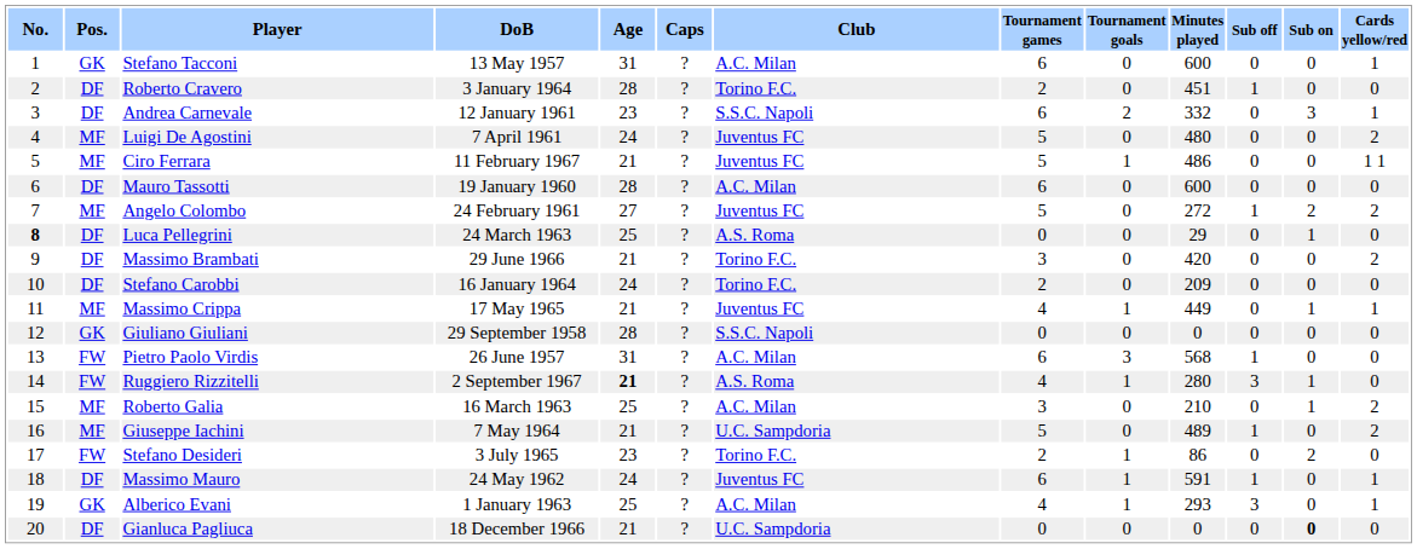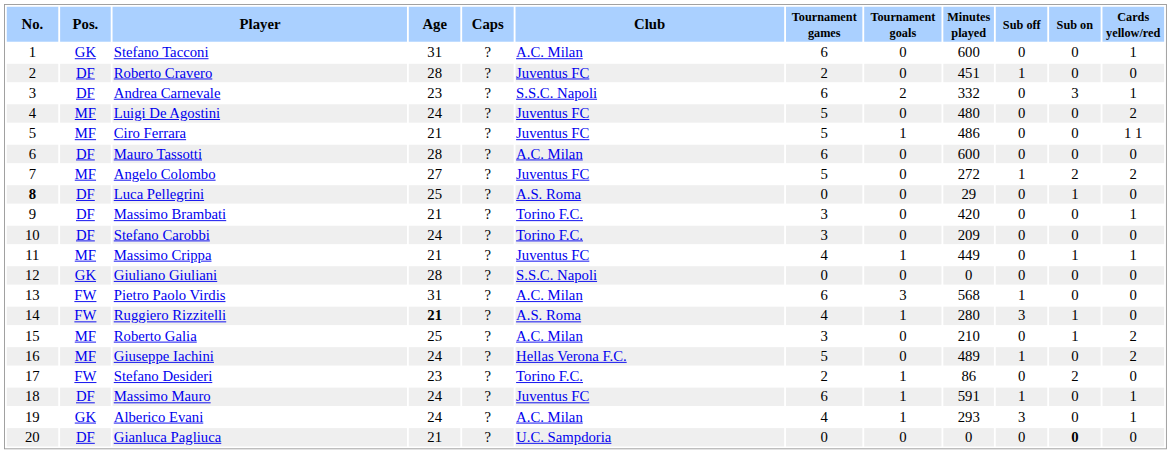- column: DoB | 13 May 1957 | 3 January 1964 | 12 January 1961 | 7 April 1961 | 11 February 1967 | 19 January 1960 | 24 February 1961 | 24 March 1963 | 29 June 1966 | 16 January 1964 | 17 May 1965 | 29 September 1958 | 26 June 1957 | 2 September 1967 | 16 March 1963 | 7 May 1964 | 3 July 1965 | 24 May 1962 | 1 January 1963 | 18 December 1966
Roberto Cravero | Club: Torino F.C. -> Juventus FC
Massimo Brambati | Cards yellow/red: 2 -> 1
Stefano Carobbi | Tournament games: 2 -> 3
Giuseppe Iachini | Age: 21 -> 24
Giuseppe Iachini | Club: U.C. Sampdoria -> Hellas Verona F.C.
Alberico Evani | Age: 25 -> 24
